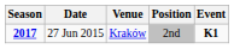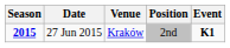27 Jun 2015 | Season: 2017 -> 2015
